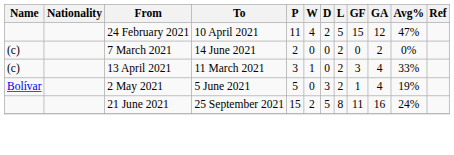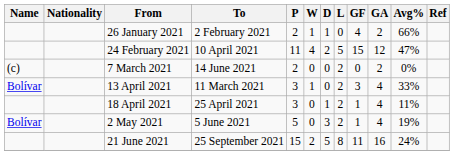+ row: 26 January 2021 | 2 February 2021 | 2 | 1 | 1 | 0 | 4 | 2 | 66%
13 April 2021 | Name: (c) -> Bolívar
+ row: 18 April 2021 | 25 April 2021 | 3 | 0 | 1 | 2 | 1 | 4 | 11%
